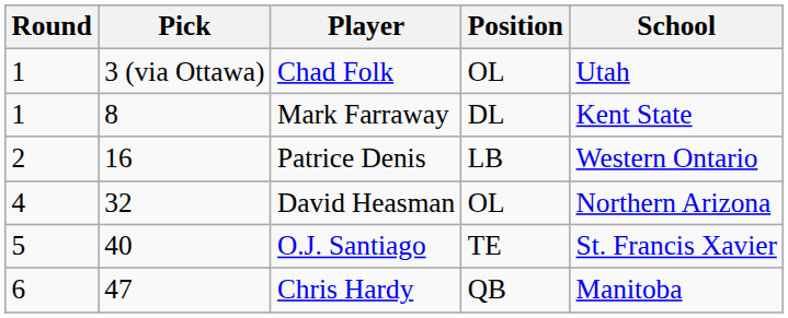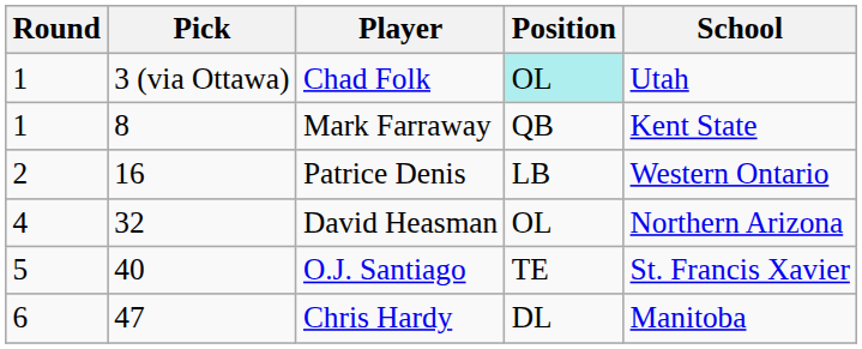Chad Folk | Position: no background -> paleturquoise background
Mark Farraway | Position: DL -> QB
Chris Hardy | Position: QB -> DL
